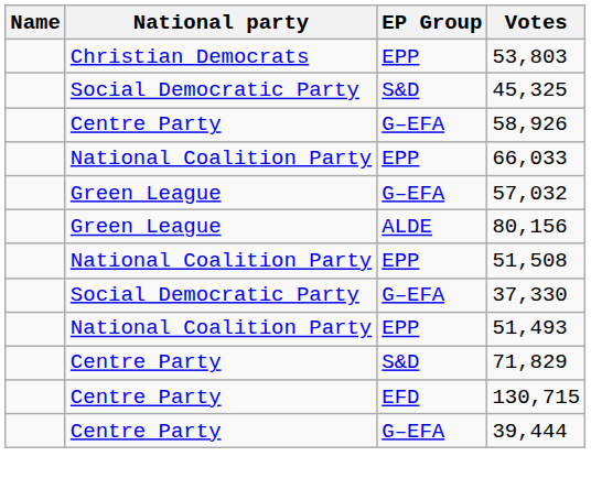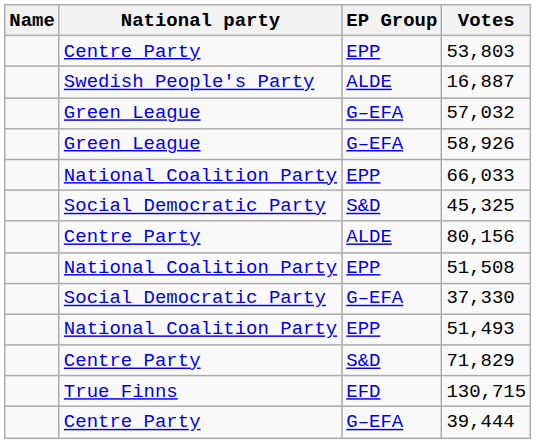53,803 | National party: Christian Democrats -> Centre Party
+ row: Swedish People's Party | ALDE | 16,887
rows swapped: 57,032 <-> 45,325
58,926 | National party: Centre Party -> Green League
80,156 | National party: Green League -> Centre Party
130,715 | National party: Centre Party -> True Finns
